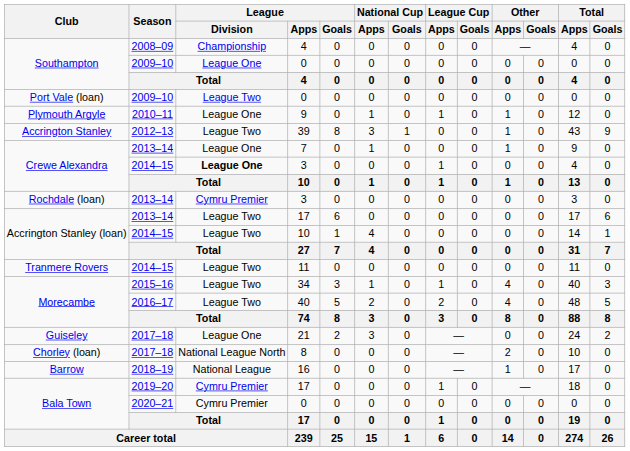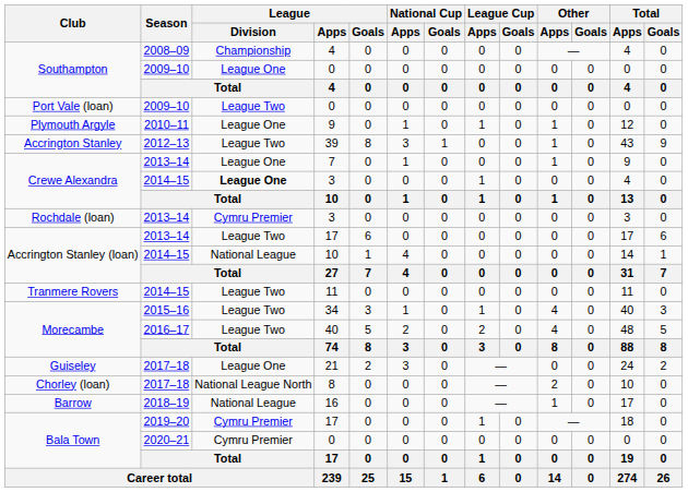Accrington Stanley (loan) / 10 | League / Division: League Two -> National League
